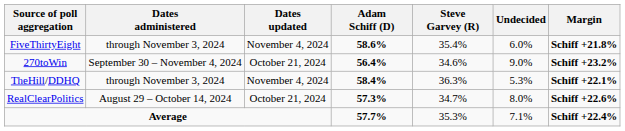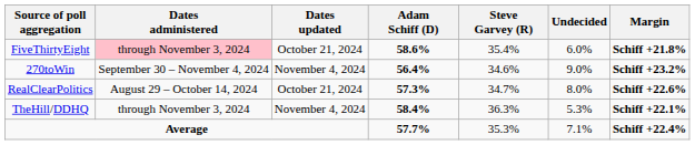FiveThirtyEight | Dates administered: no background -> pink background
FiveThirtyEight | Dates updated: November 4, 2024 -> October 21, 2024
270toWin | Dates updated: October 21, 2024 -> November 4, 2024
rows swapped: RealClearPolitics <-> TheHill/DDHQ
